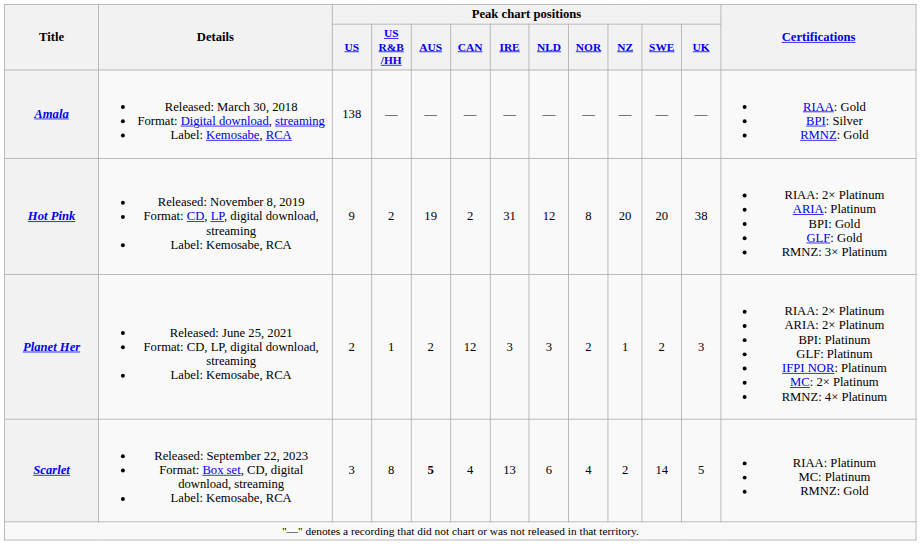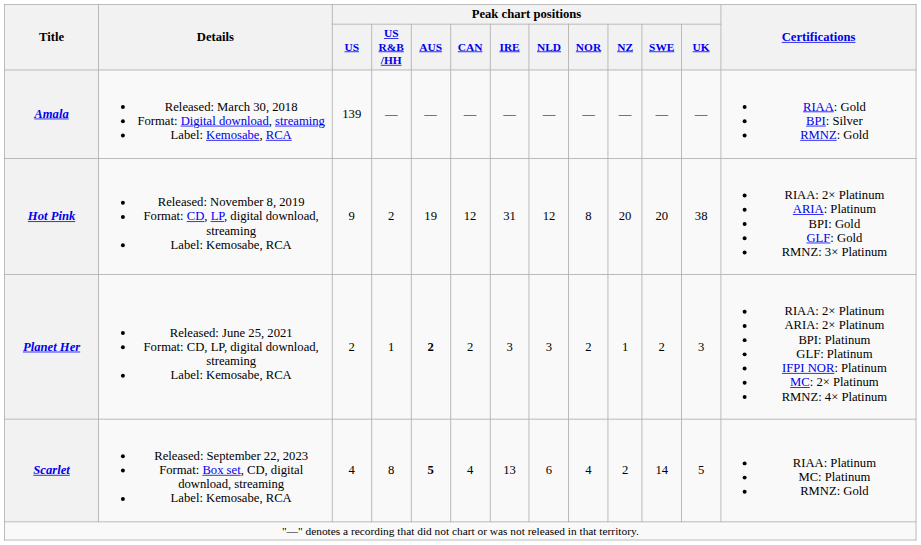Amala | Peak chart positions / US: 138 -> 139
Hot Pink | Peak chart positions / CAN: 2 -> 12
Planet Her | Peak chart positions / AUS: normal -> bold
Planet Her | Peak chart positions / CAN: 12 -> 2
Scarlet | Peak chart positions / US: 3 -> 4
